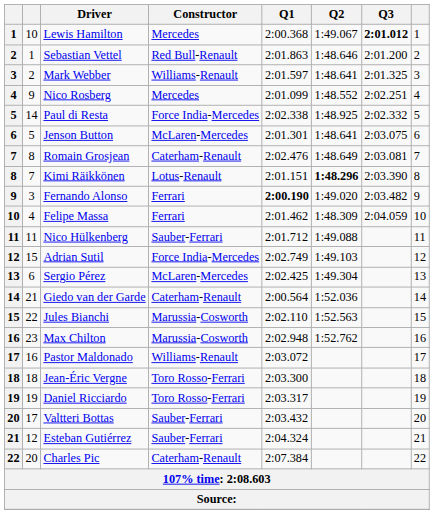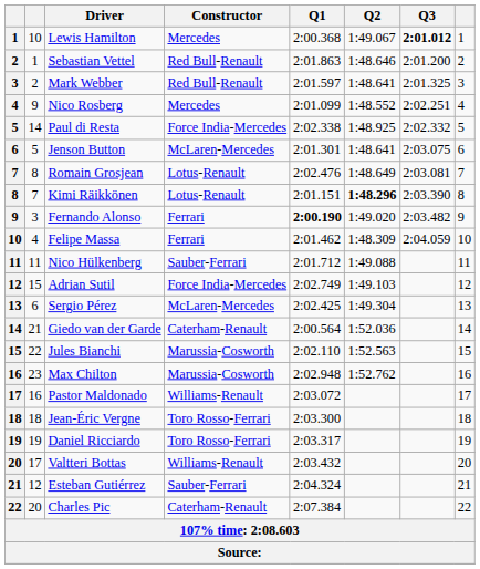Mark Webber | Constructor: Williams-Renault -> Red Bull-Renault
Romain Grosjean | Constructor: Caterham-Renault -> Lotus-Renault
Valtteri Bottas | Constructor: Sauber-Ferrari -> Williams-Renault
